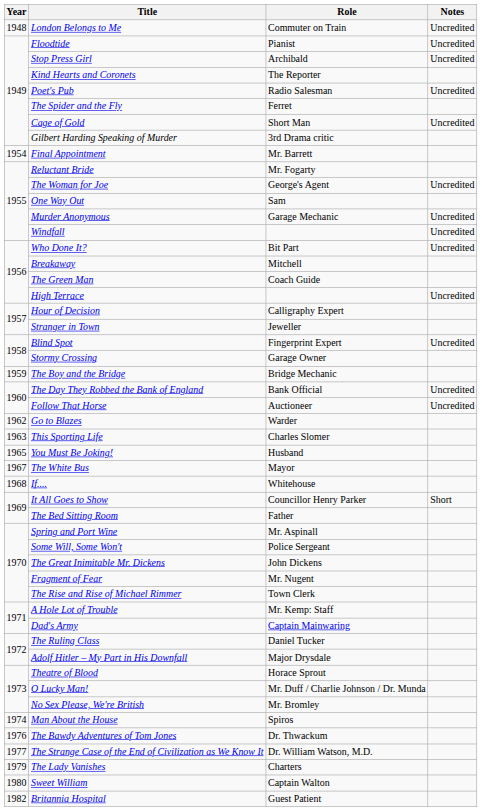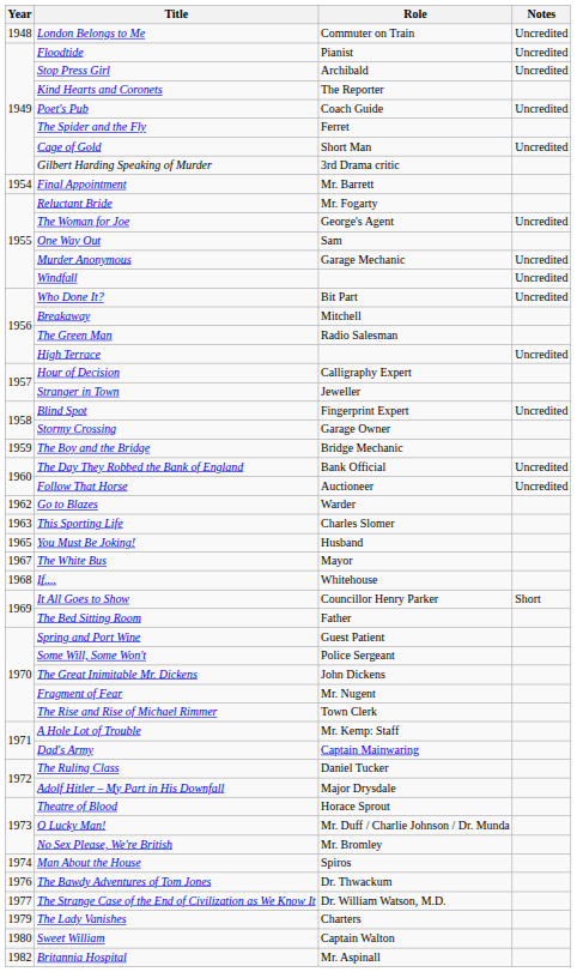Poet's Pub | Role: Radio Salesman -> Coach Guide
The Green Man | Role: Coach Guide -> Radio Salesman
Spring and Port Wine | Role: Mr. Aspinall -> Guest Patient
Britannia Hospital | Role: Guest Patient -> Mr. Aspinall
